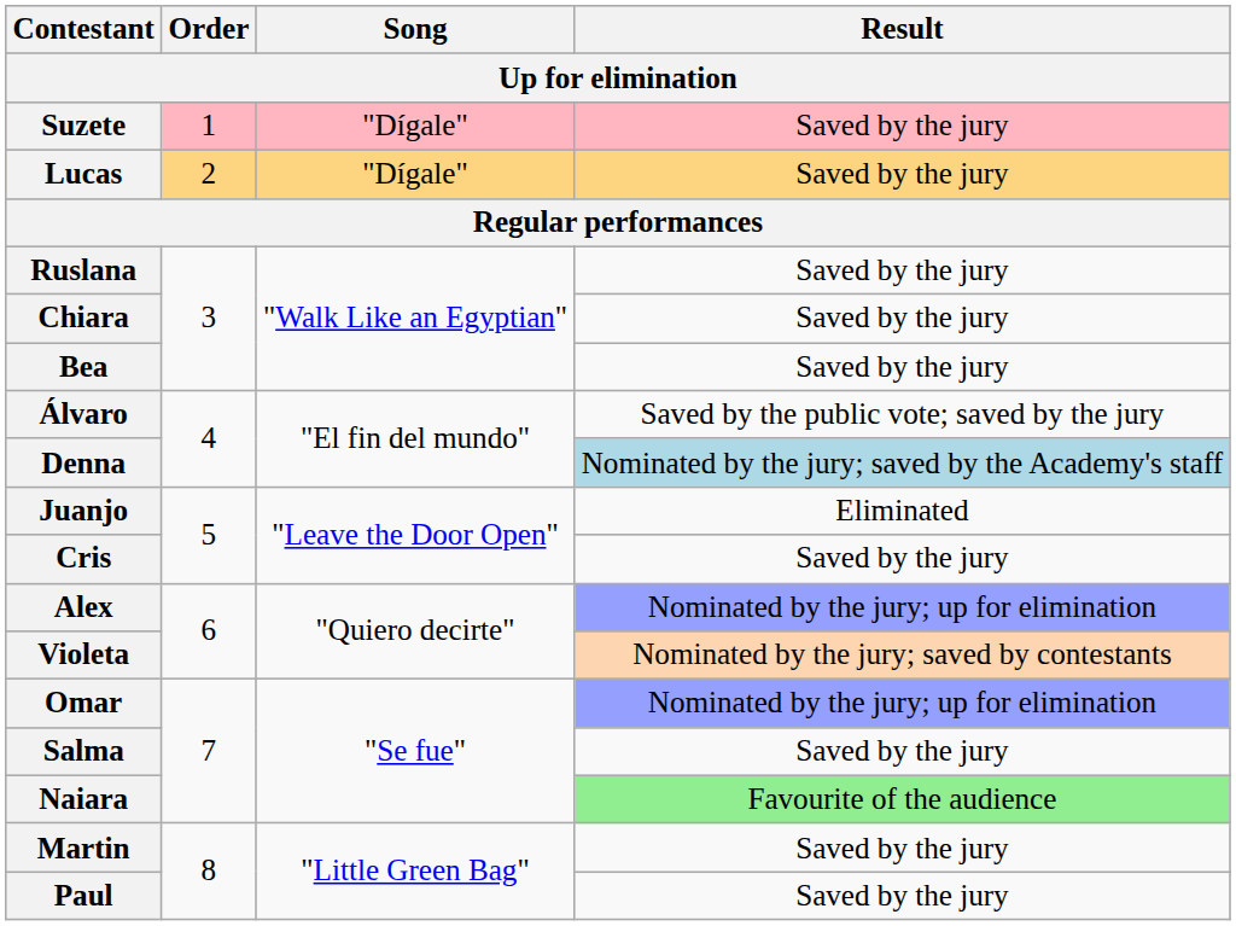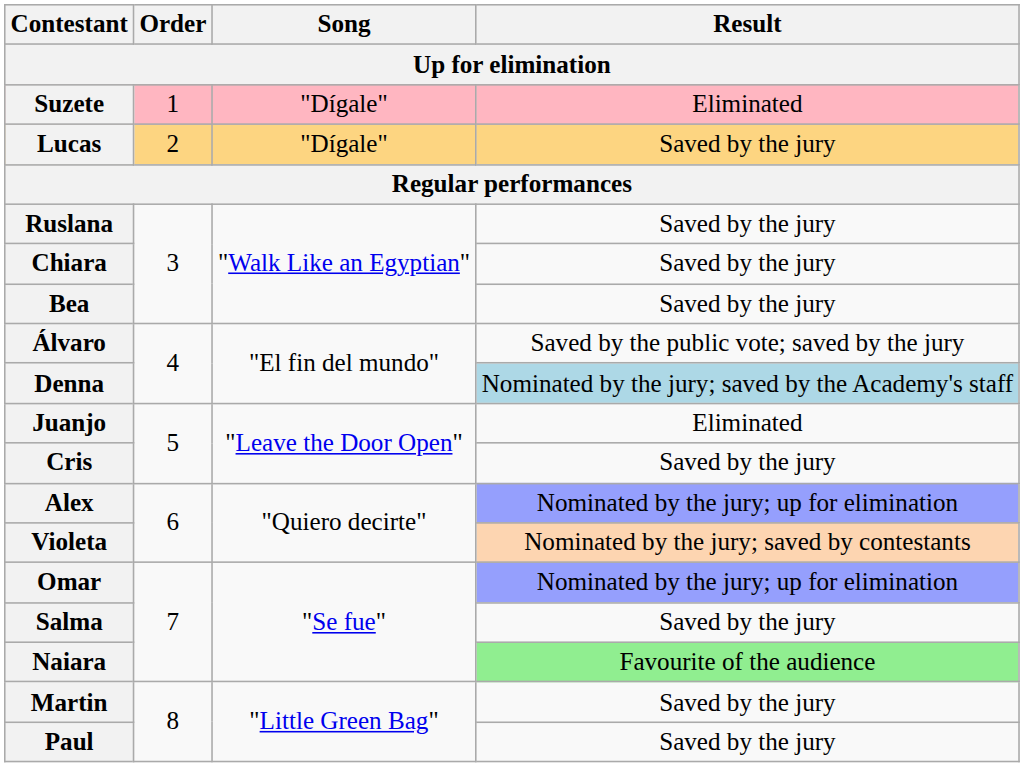Suzete | Result: Saved by the jury -> Eliminated
